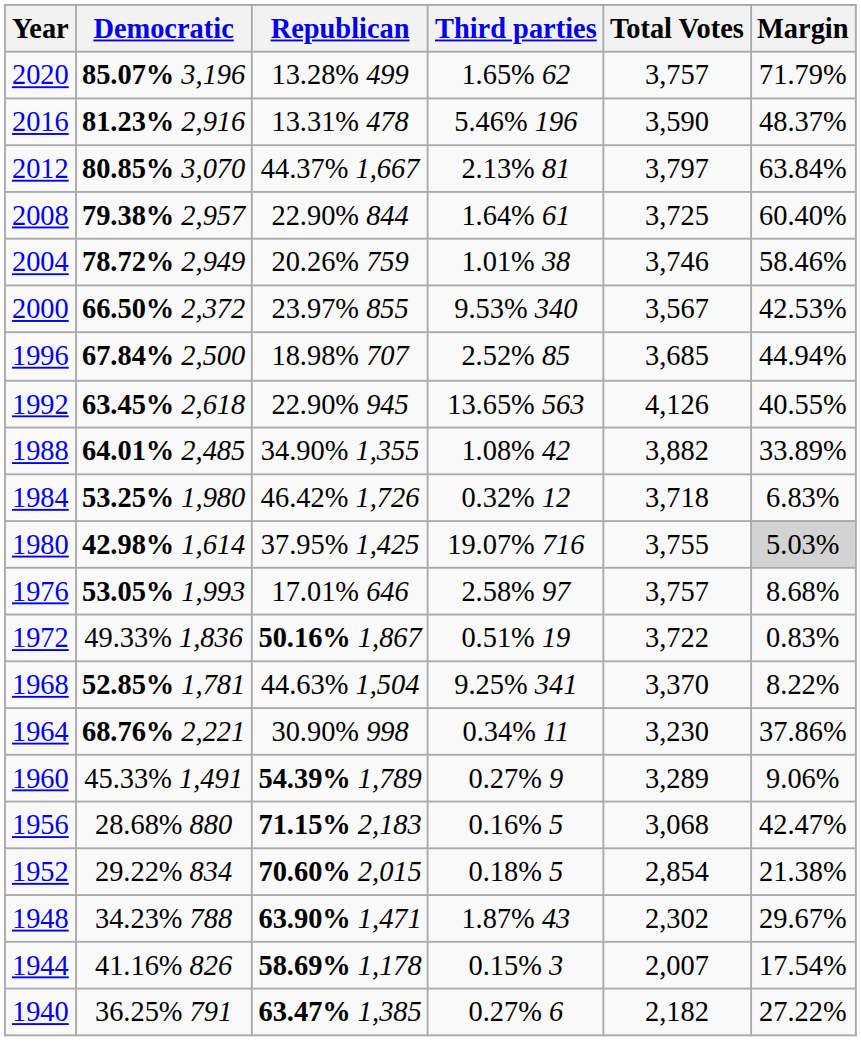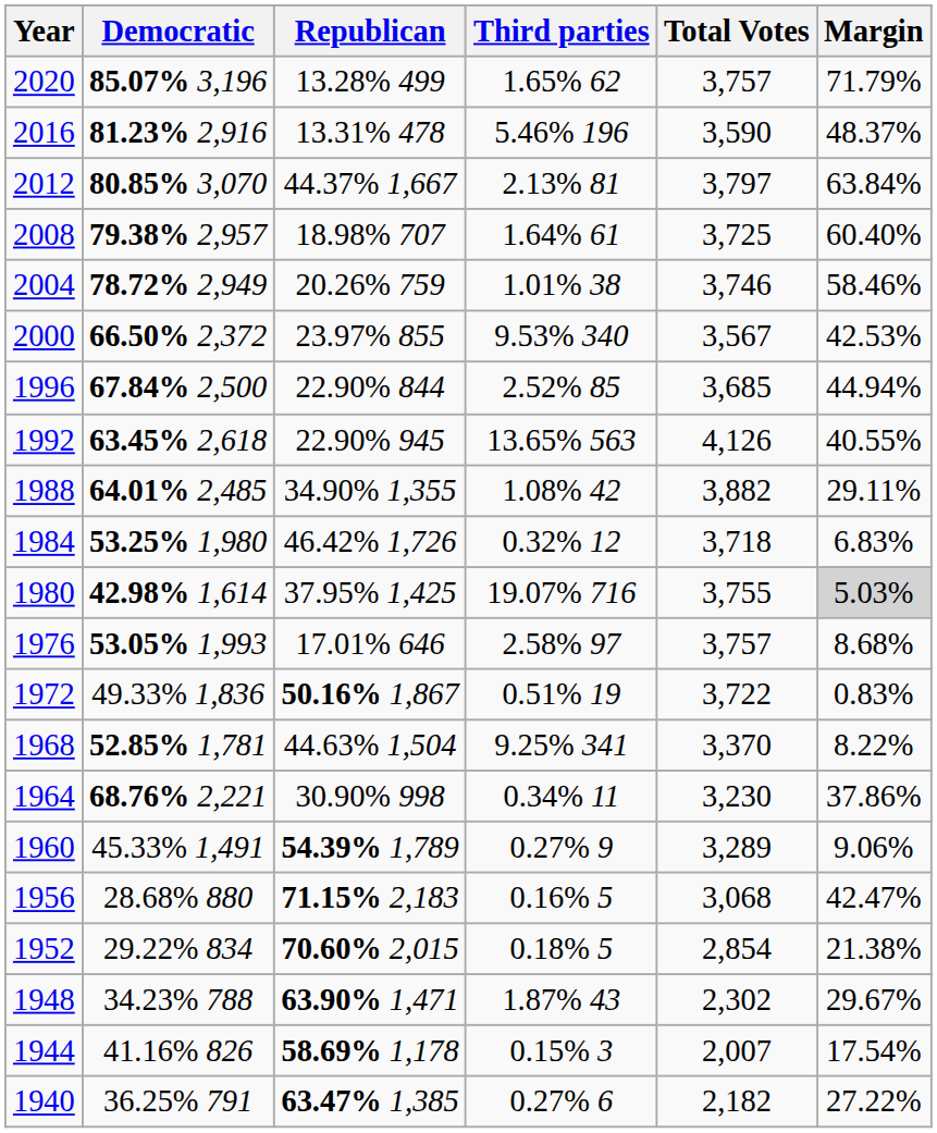2008 | Republican: 22.90% 844 -> 18.98% 707
1996 | Republican: 18.98% 707 -> 22.90% 844
1988 | Margin: 33.89% -> 29.11%
